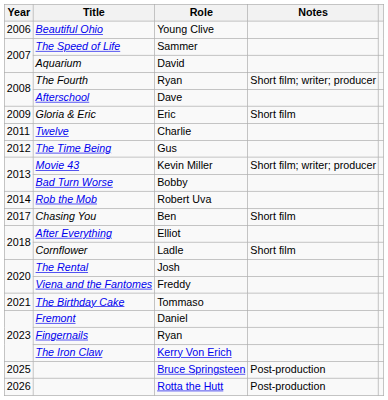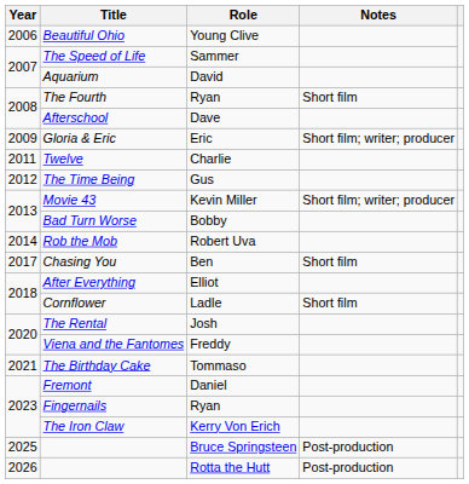The Fourth | Notes: Short film; writer; producer -> Short film
Gloria & Eric | Notes: Short film -> Short film; writer; producer
